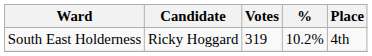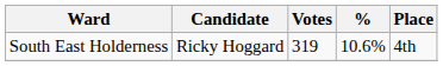South East Holderness | %: 10.2% -> 10.6%
